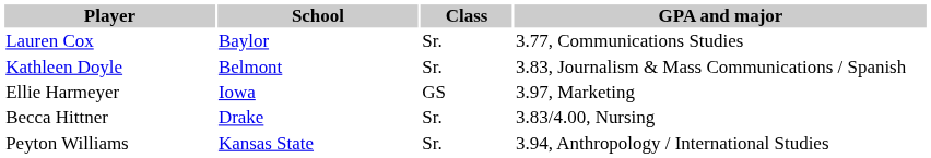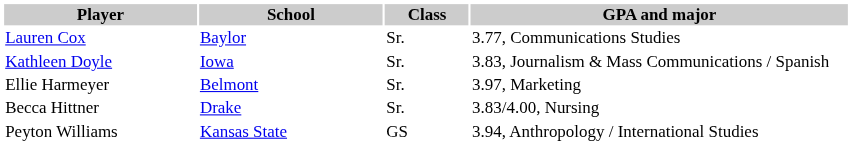Kathleen Doyle | School: Belmont -> Iowa
Ellie Harmeyer | School: Iowa -> Belmont
Ellie Harmeyer | Class: GS -> Sr.
Peyton Williams | Class: Sr. -> GS
